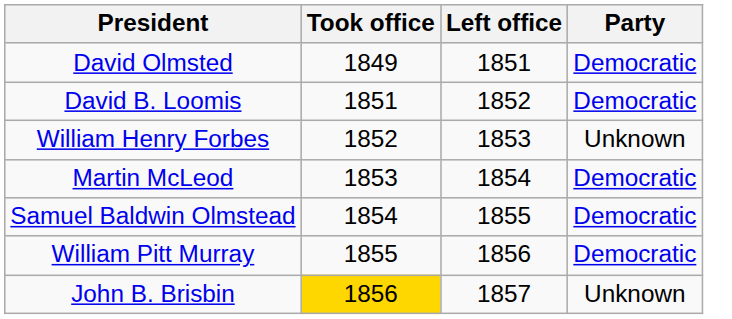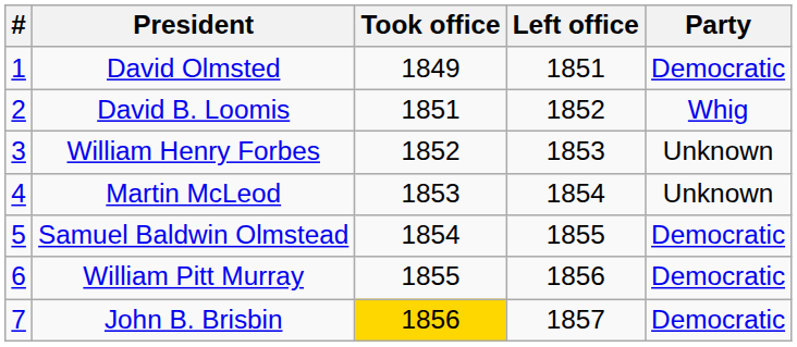+ column: # | 1 | 2 | 3 | 4 | 5 | 6 | 7
David B. Loomis | Party: Democratic -> Whig
Martin McLeod | Party: Democratic -> Unknown
John B. Brisbin | Party: Unknown -> Democratic
